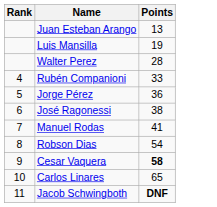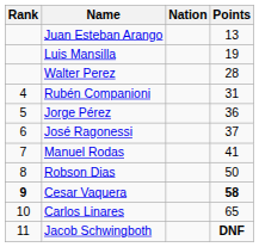+ column: Nation
Rubén Companioni | Points: 33 -> 31
José Ragonessi | Points: 38 -> 37
Robson Dias | Points: 54 -> 50
Cesar Vaquera | Rank: normal -> bold
